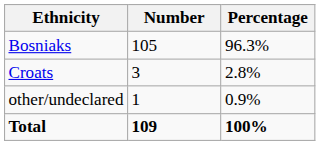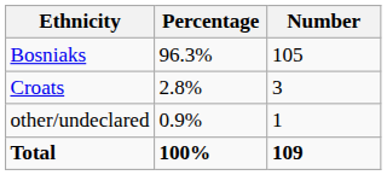columns swapped: Number <-> Percentage
